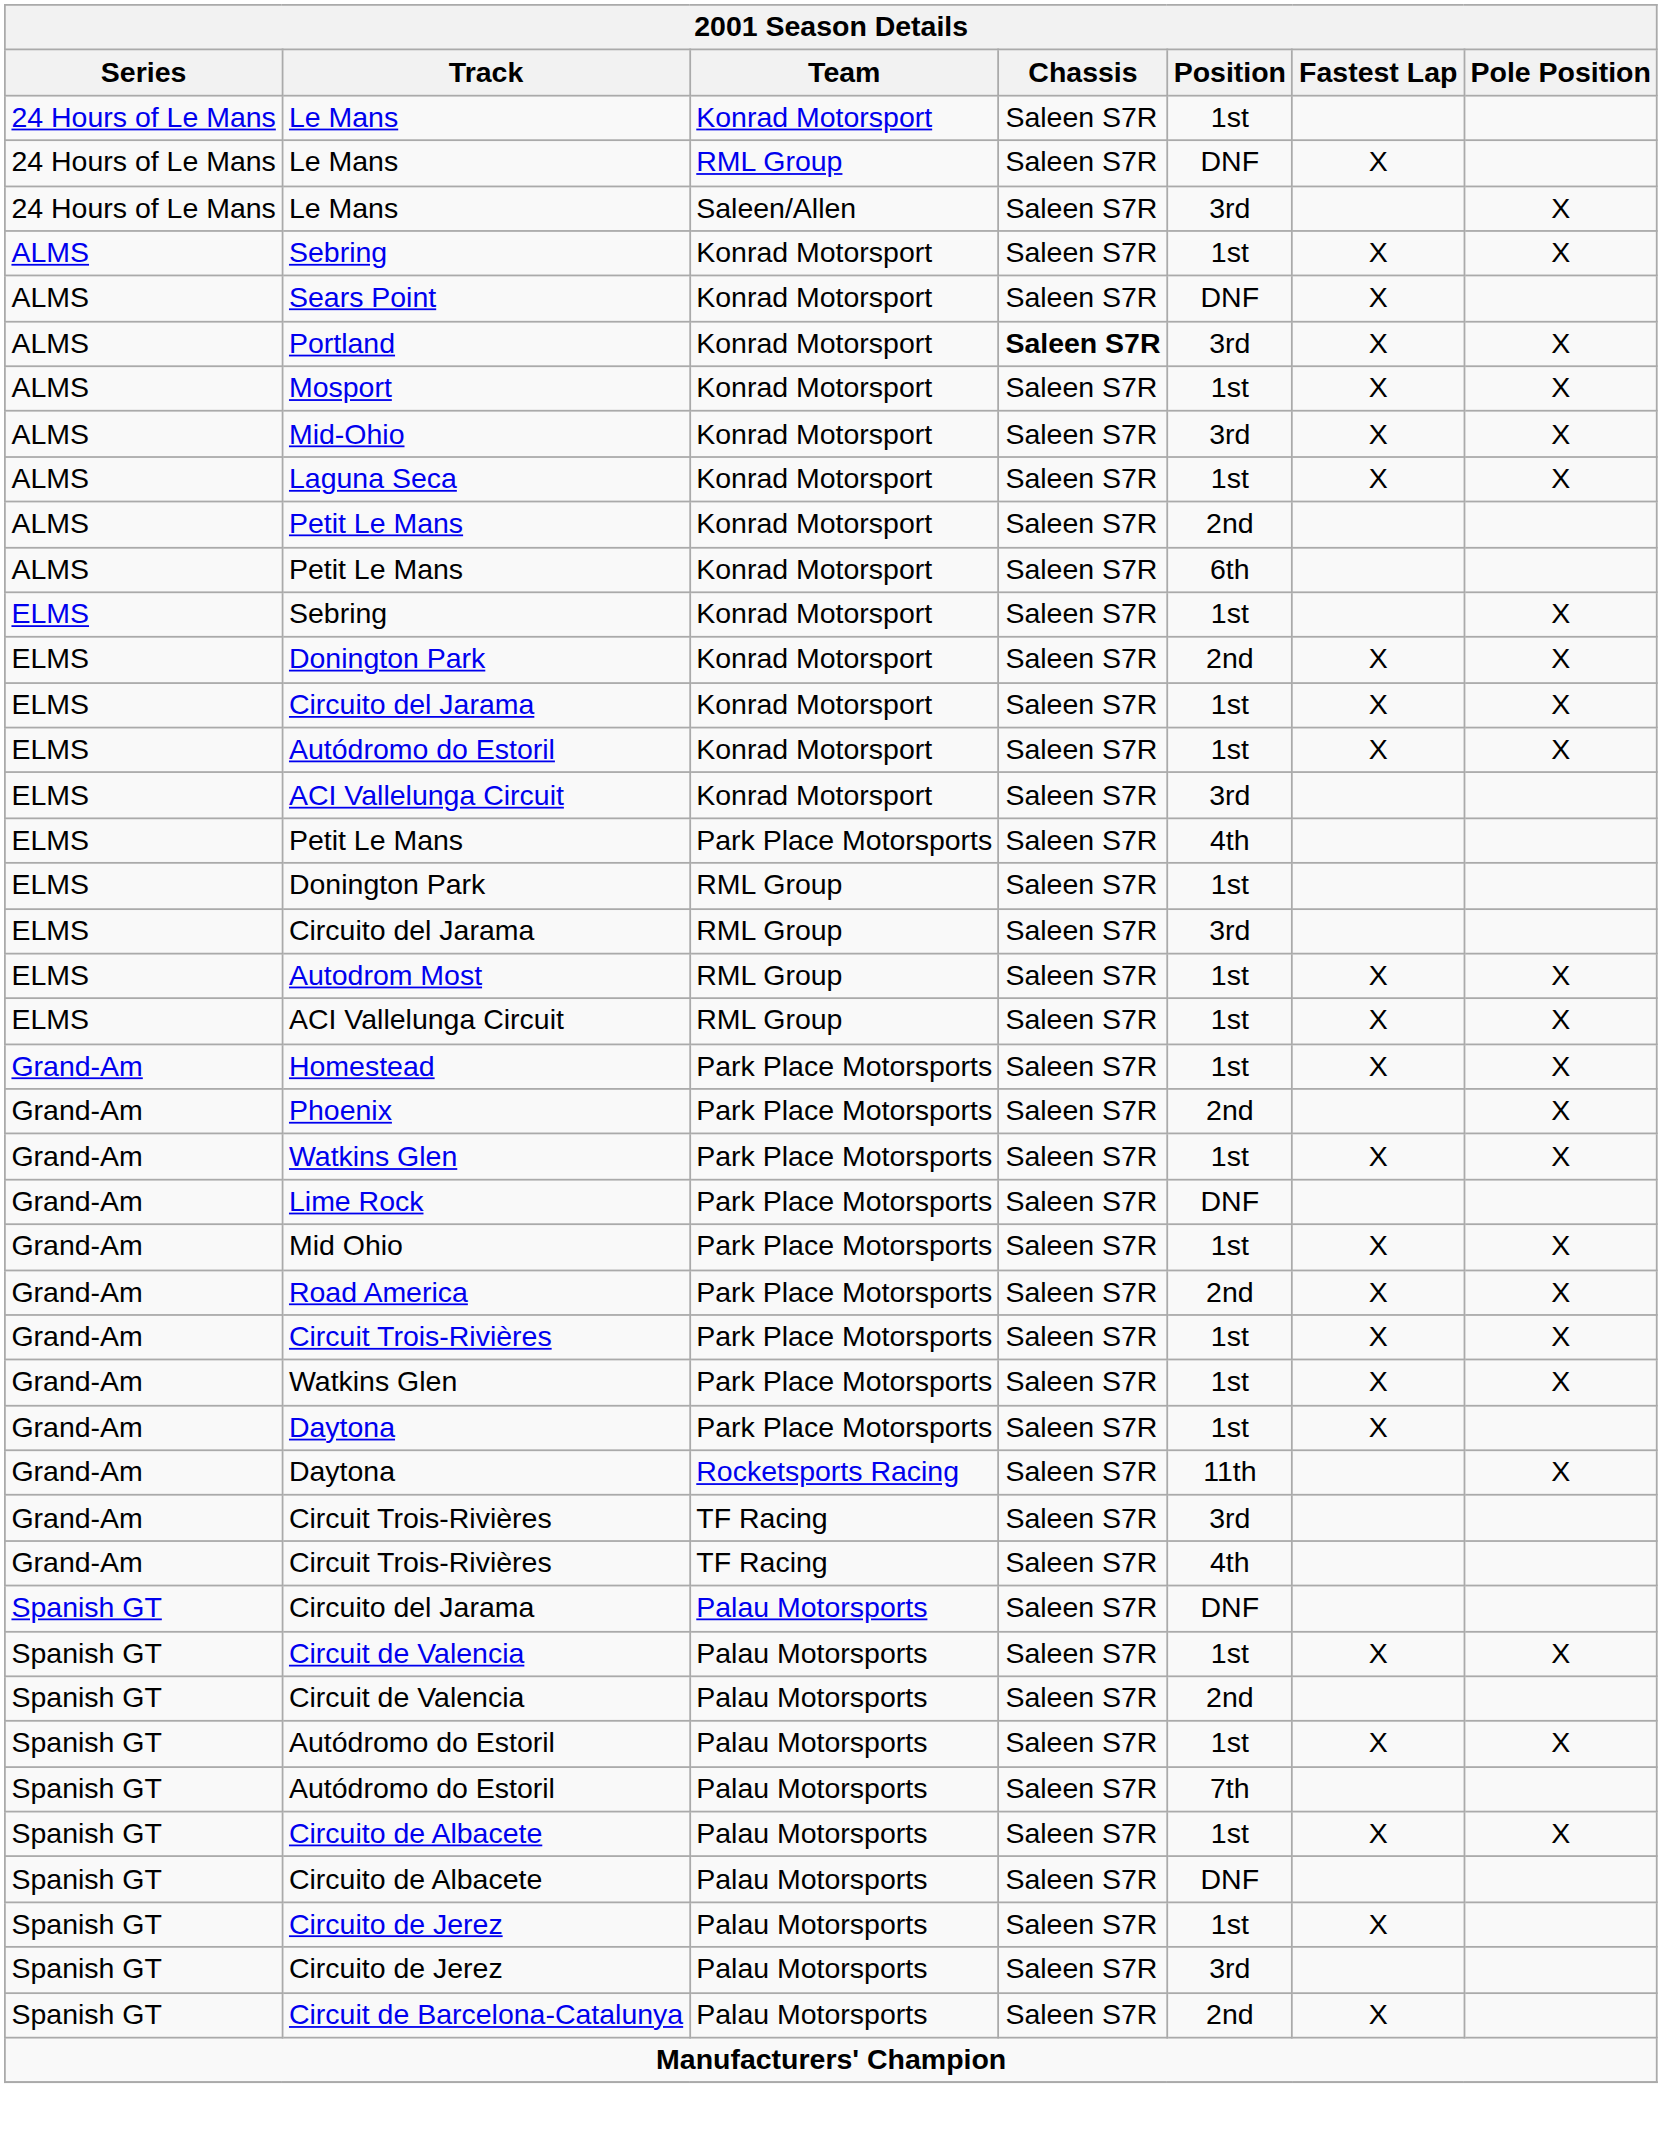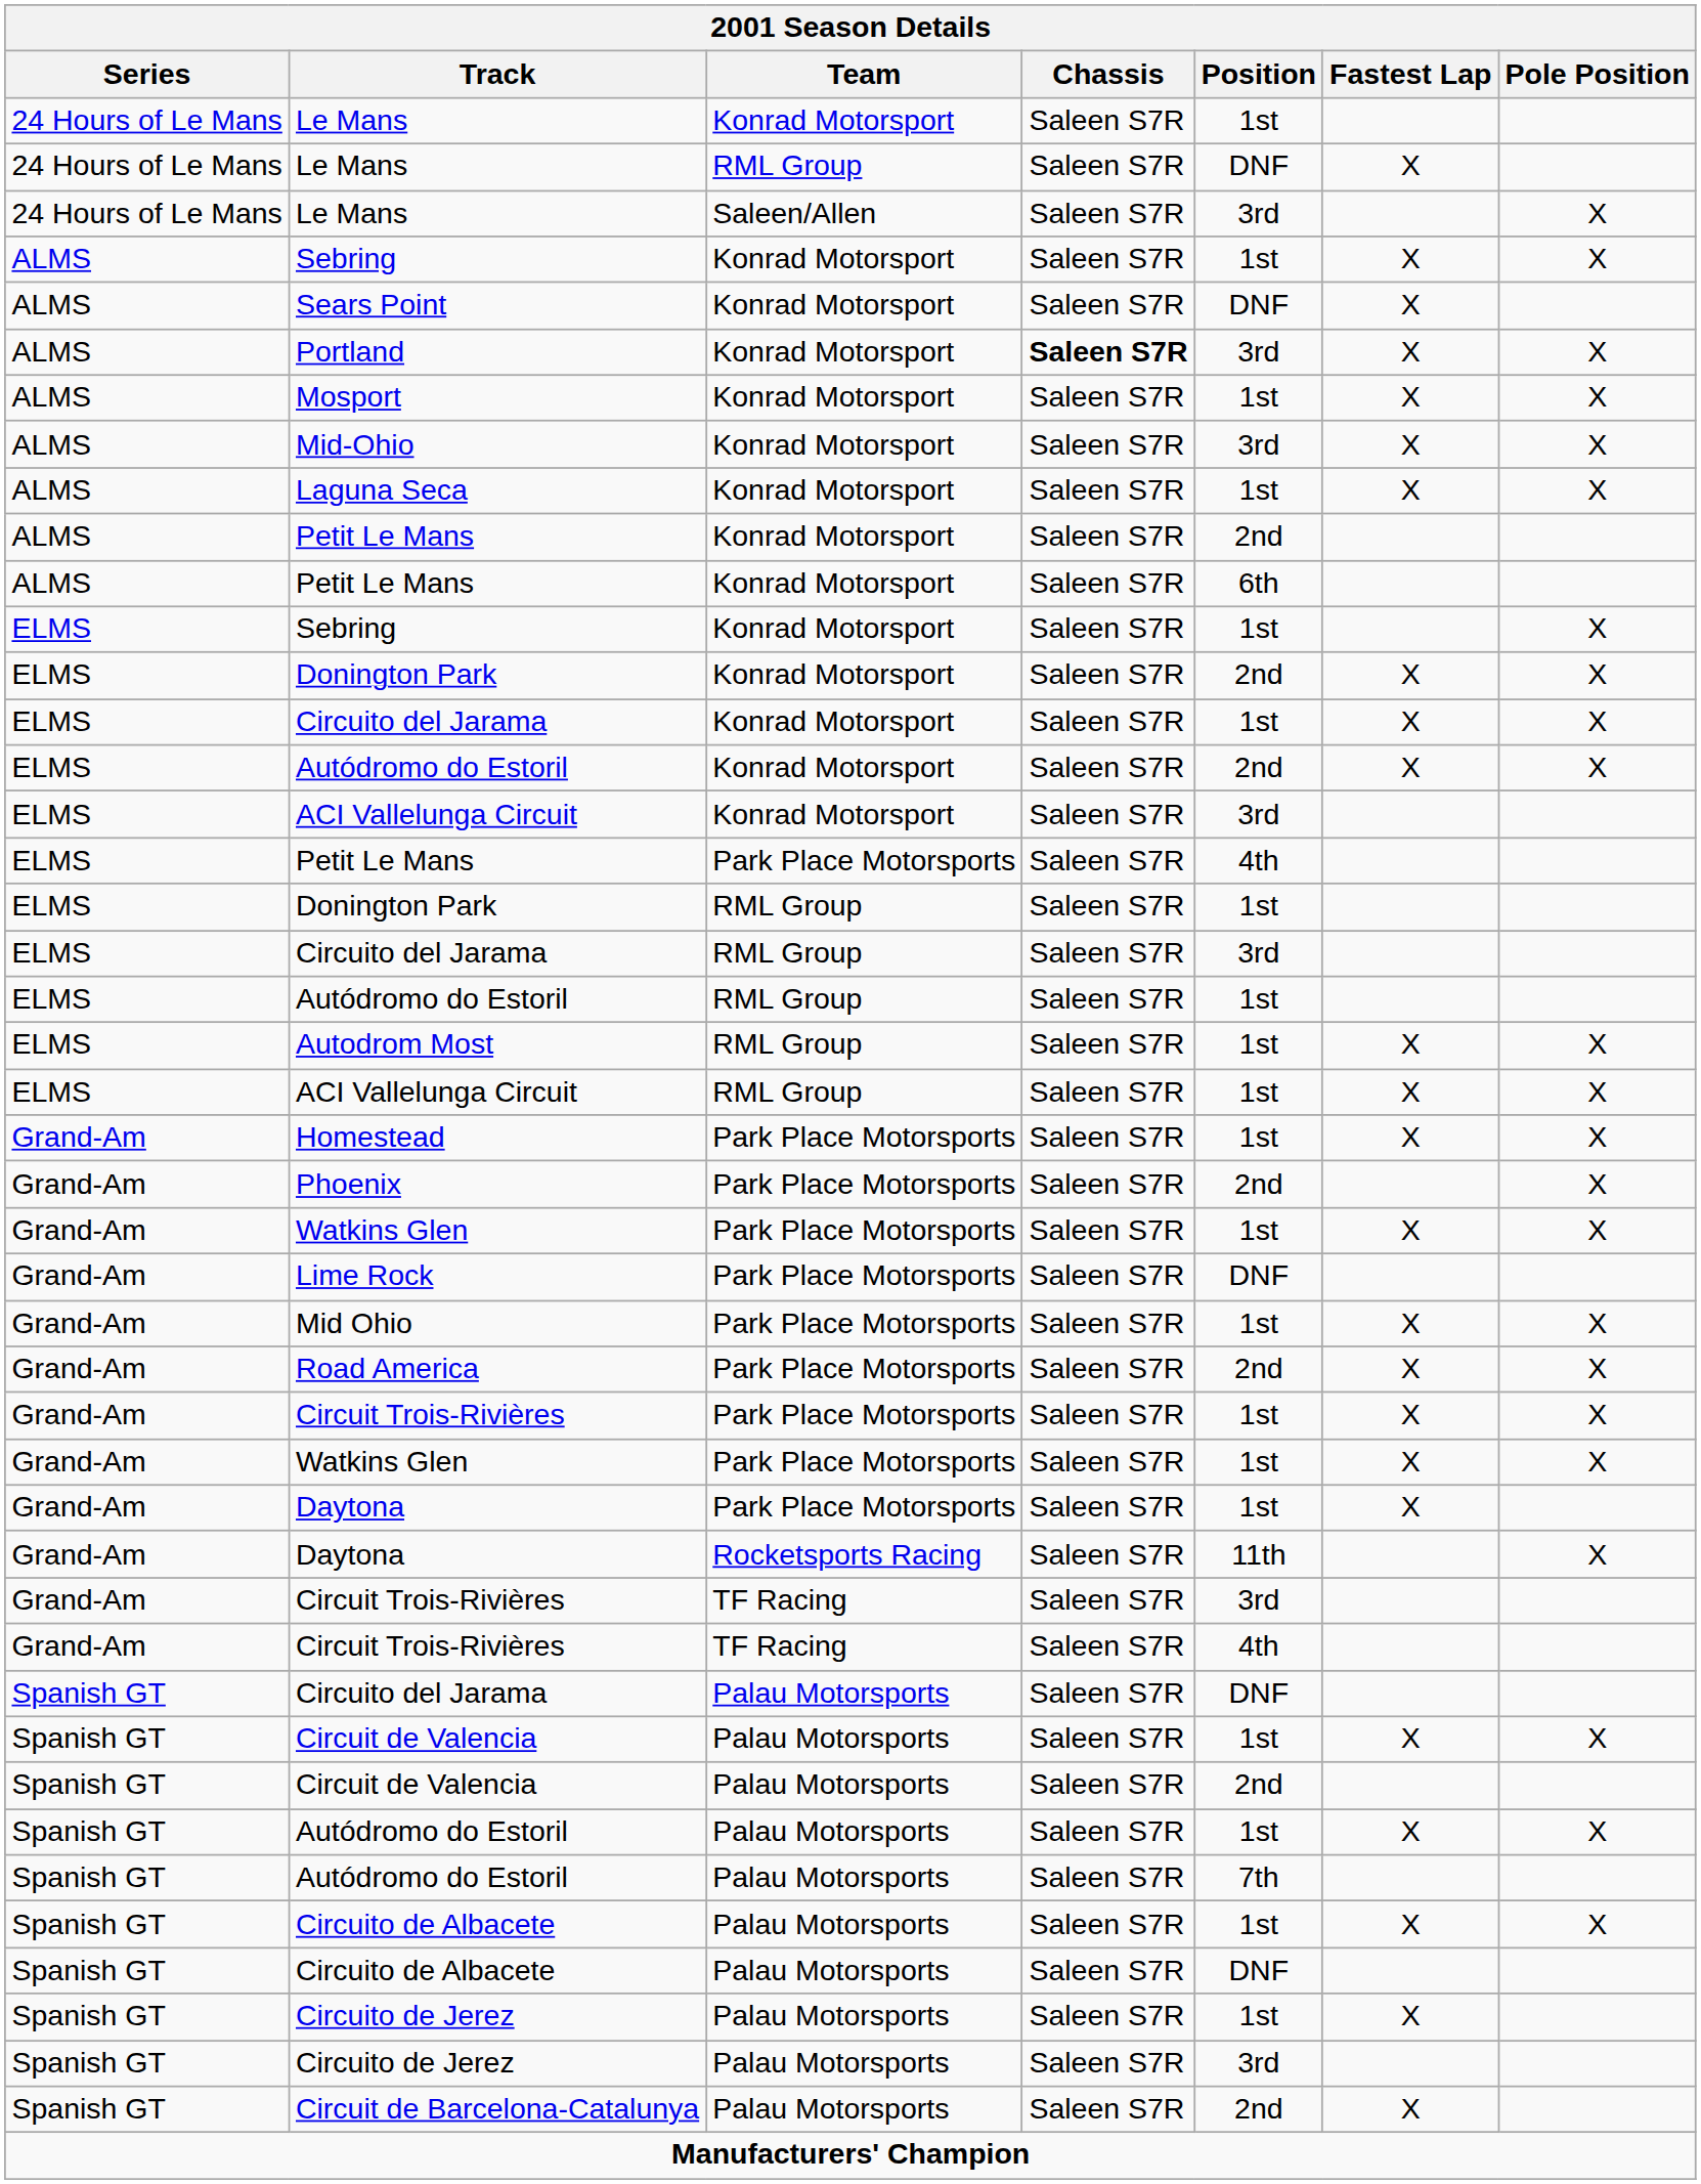Autódromo do Estoril / Konrad Motorsport | Position: 1st -> 2nd
+ row: ELMS | Autódromo do Estoril | RML Group | Saleen S7R | 1st
